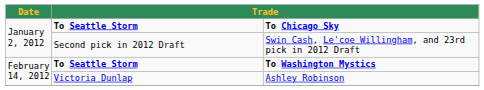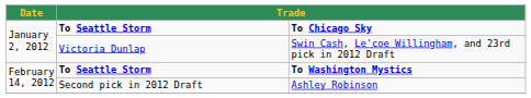Swin Cash, Le'coe Willingham, and 23rd pick in 2012 Draft | column 2: Second pick in 2012 Draft -> Victoria Dunlap
Ashley Robinson | column 2: Victoria Dunlap -> Second pick in 2012 Draft
